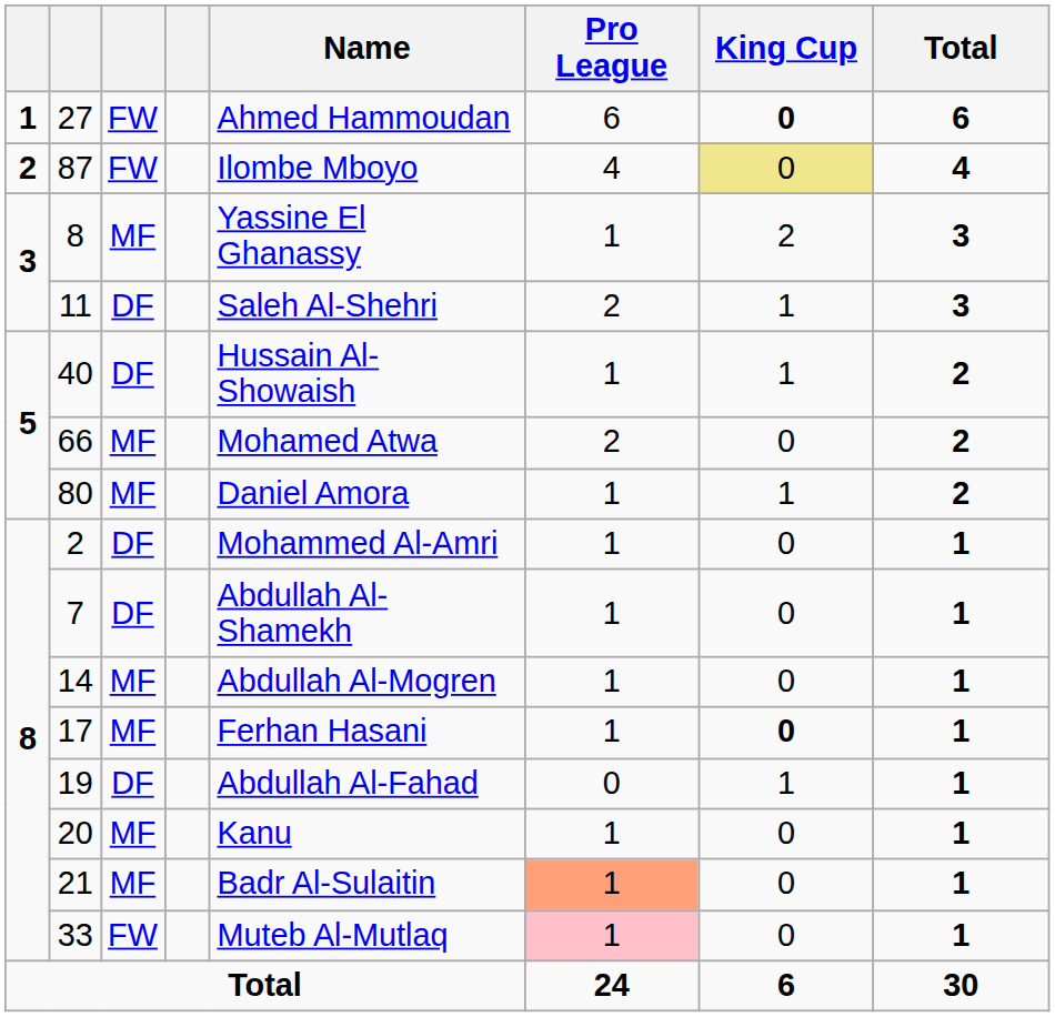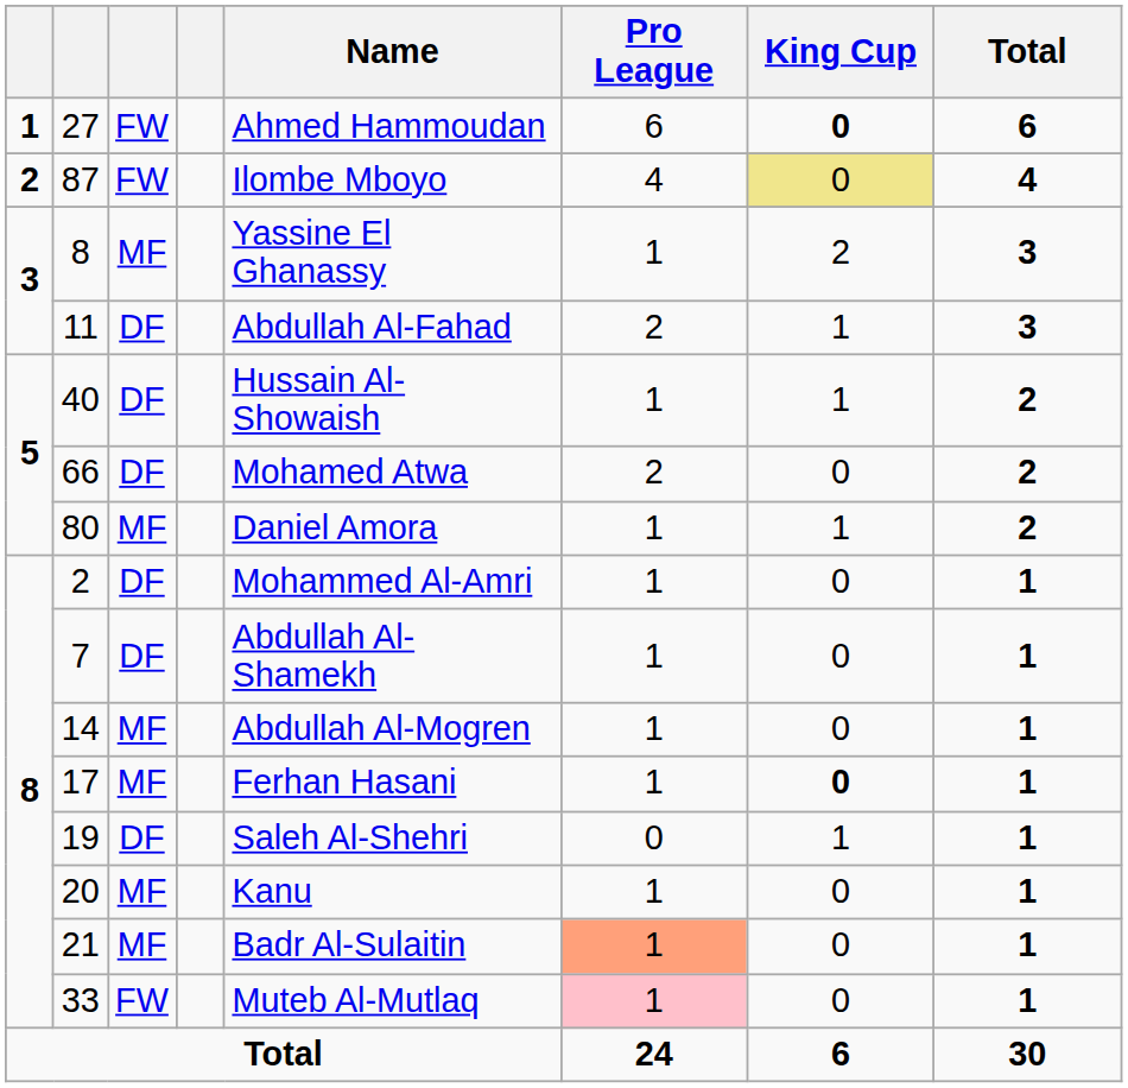11 | Name: Saleh Al-Shehri -> Abdullah Al-Fahad
66 | column 3: MF -> DF
19 | Name: Abdullah Al-Fahad -> Saleh Al-Shehri
